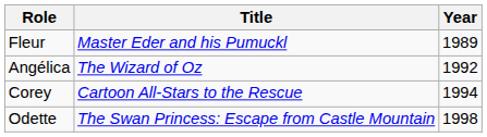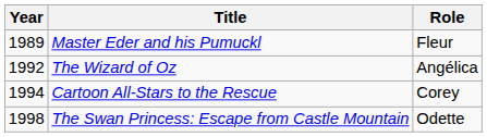columns swapped: Year <-> Role
